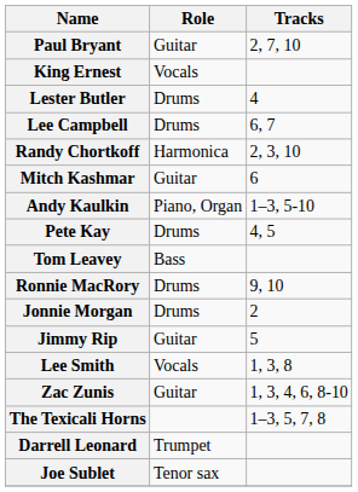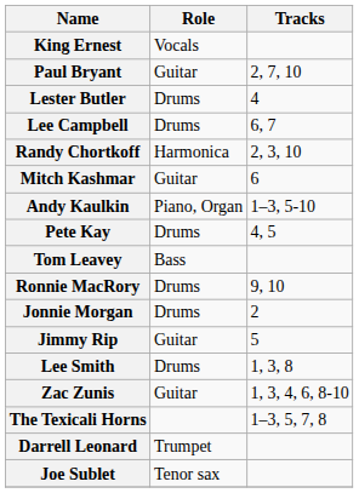rows swapped: King Ernest <-> Paul Bryant
Lee Smith | Role: Vocals -> Drums
